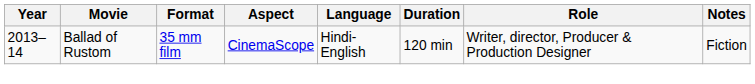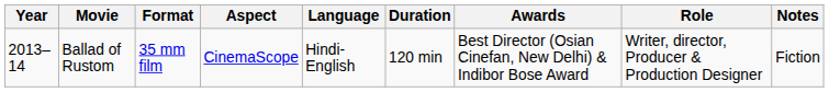+ column: Awards | Best Director (Osian Cinefan, New Delhi) & Indibor Bose Award
